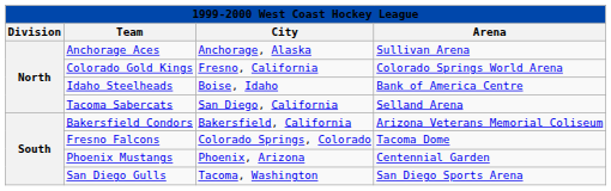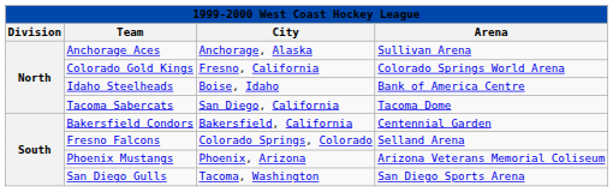Tacoma Sabercats | Arena: Selland Arena -> Tacoma Dome
Bakersfield Condors | Arena: Arizona Veterans Memorial Coliseum -> Centennial Garden
Fresno Falcons | Arena: Tacoma Dome -> Selland Arena
Phoenix Mustangs | Arena: Centennial Garden -> Arizona Veterans Memorial Coliseum
